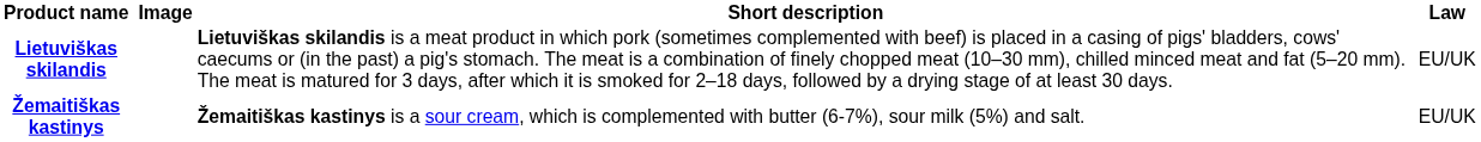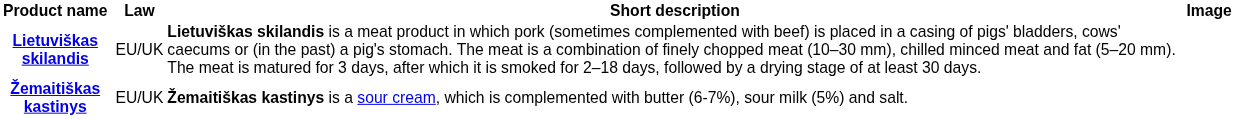columns swapped: Law <-> Image
